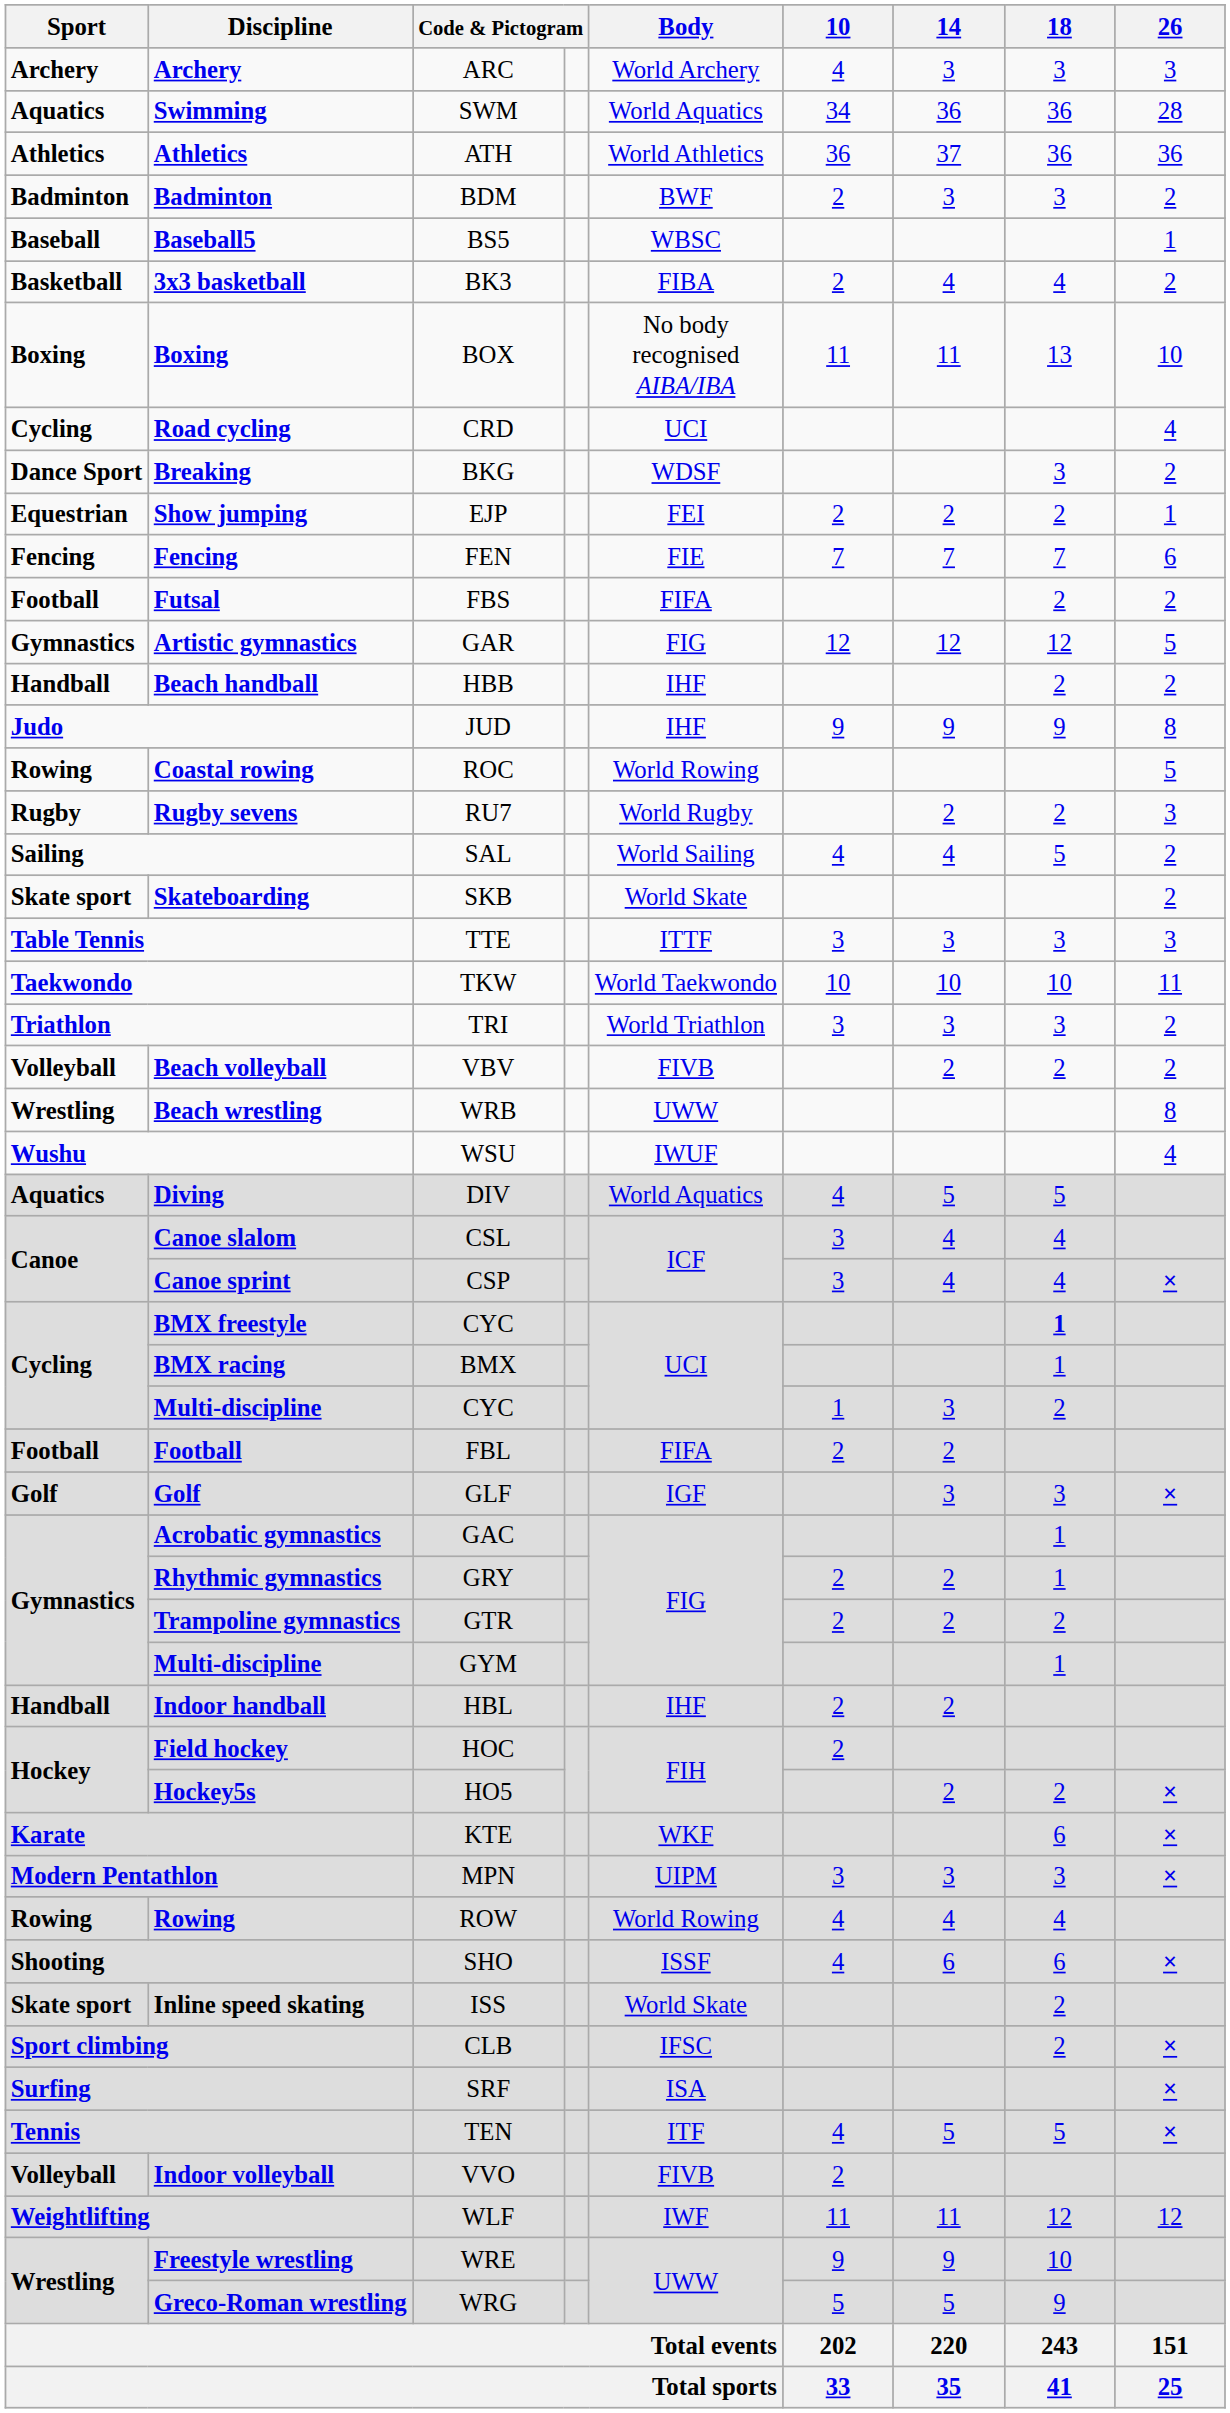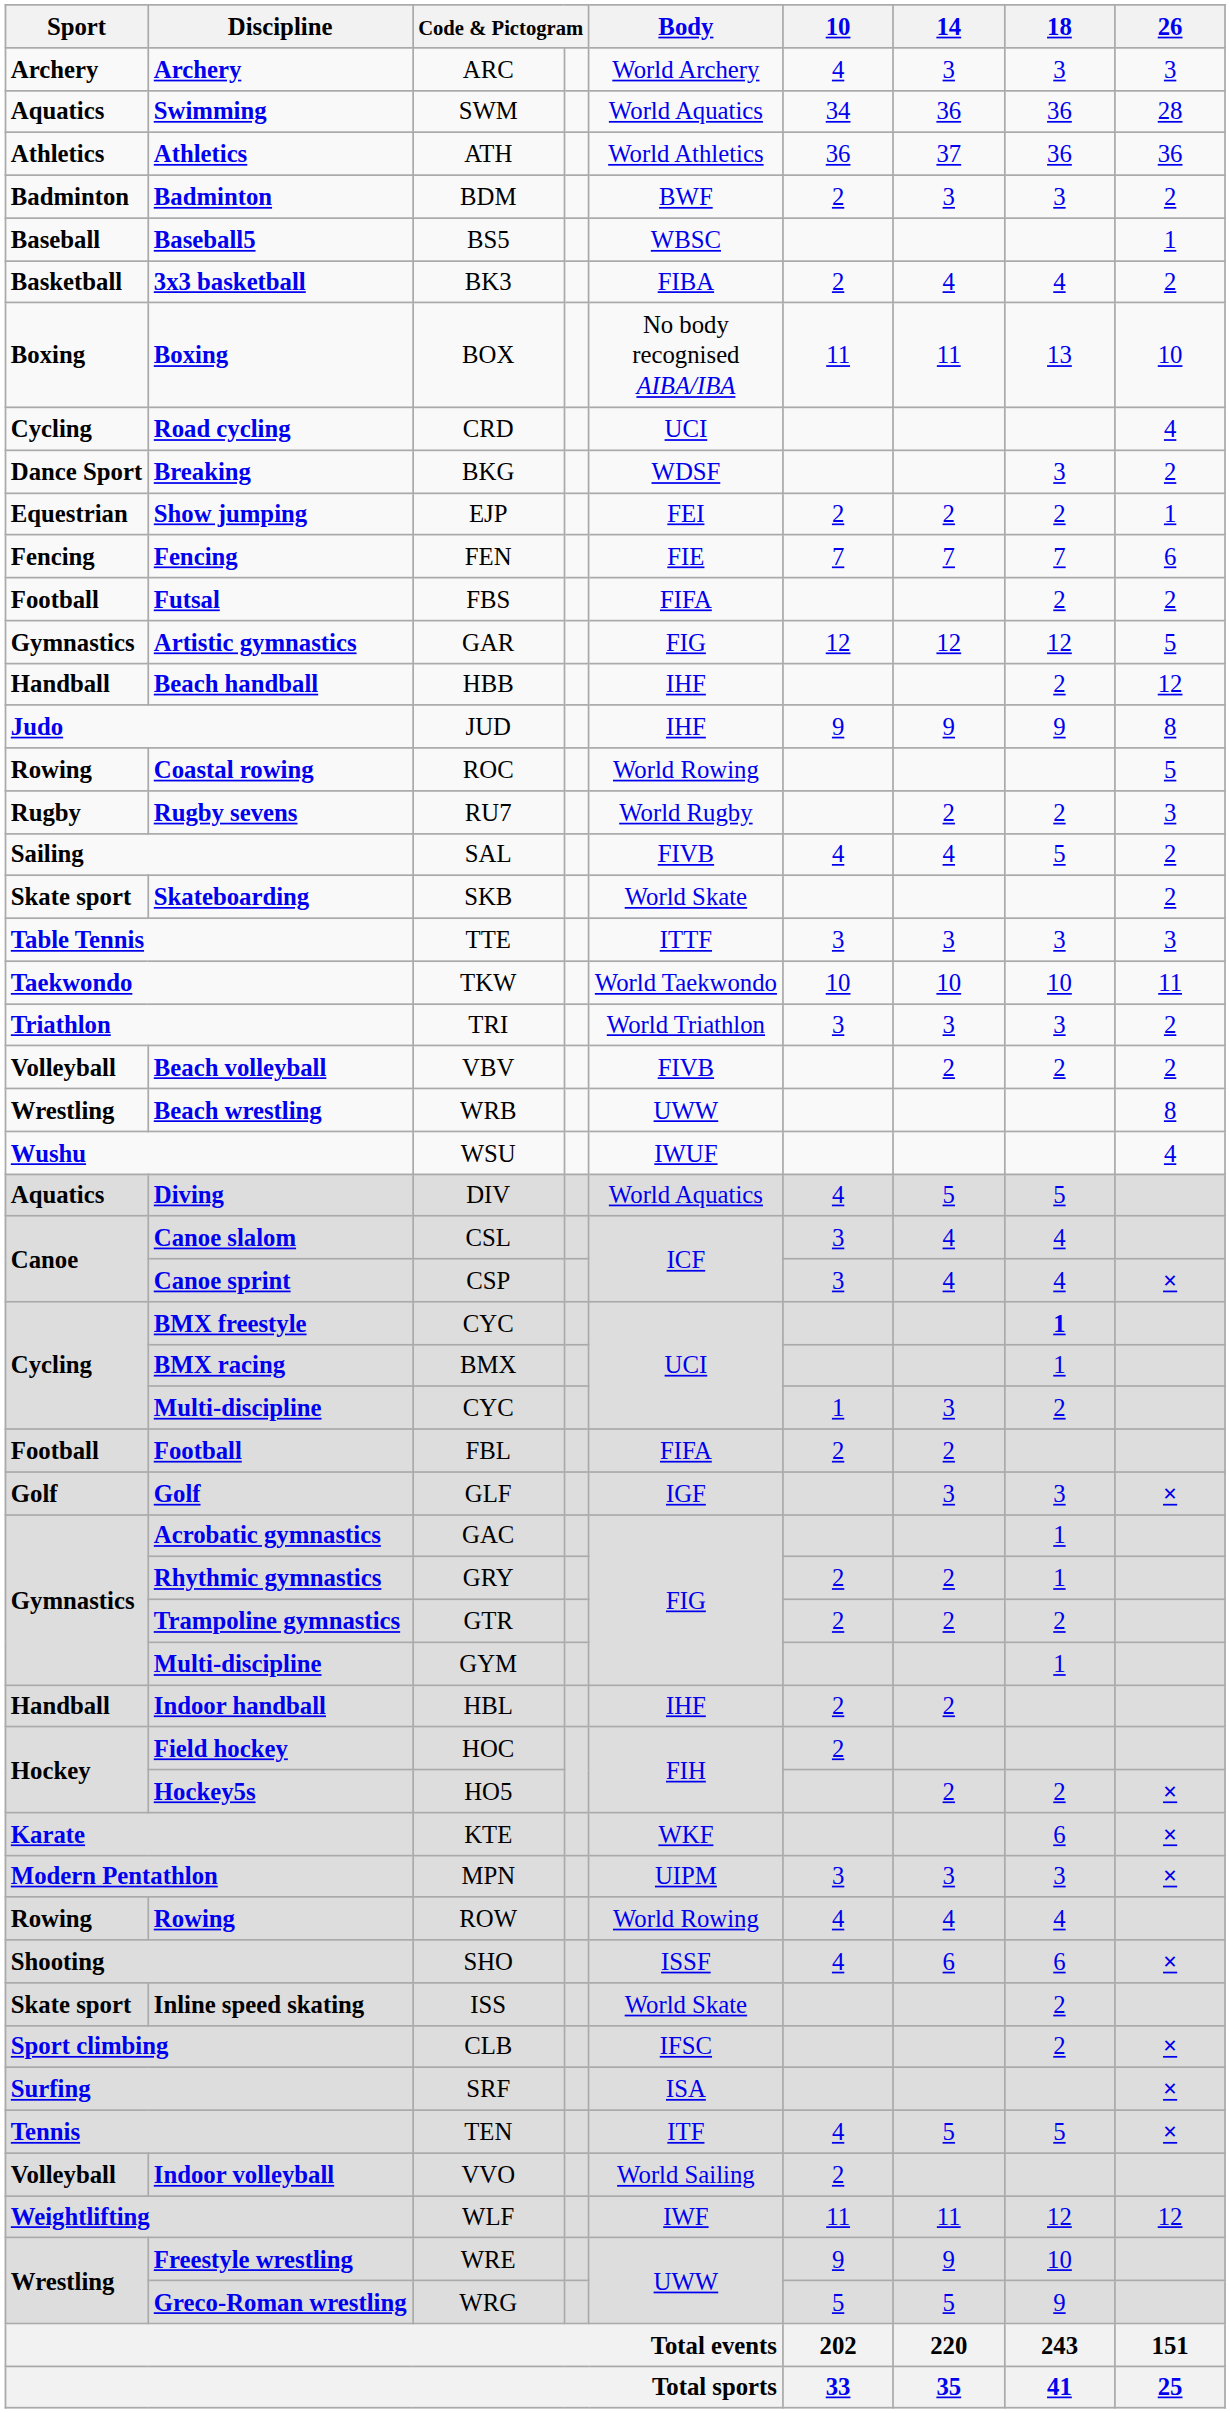Beach handball | 26: 2 -> 12
Sailing | Body: World Sailing -> FIVB
Indoor volleyball | Body: FIVB -> World Sailing
